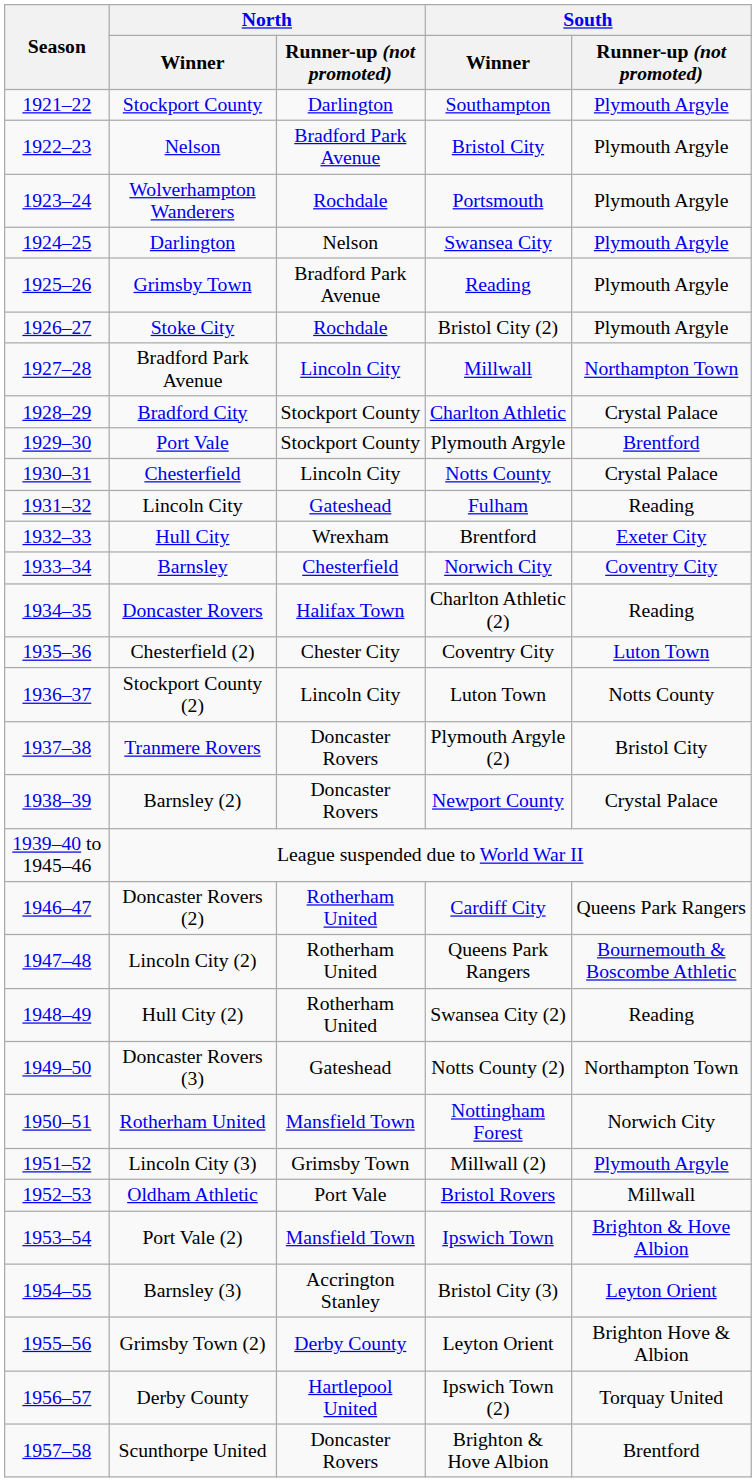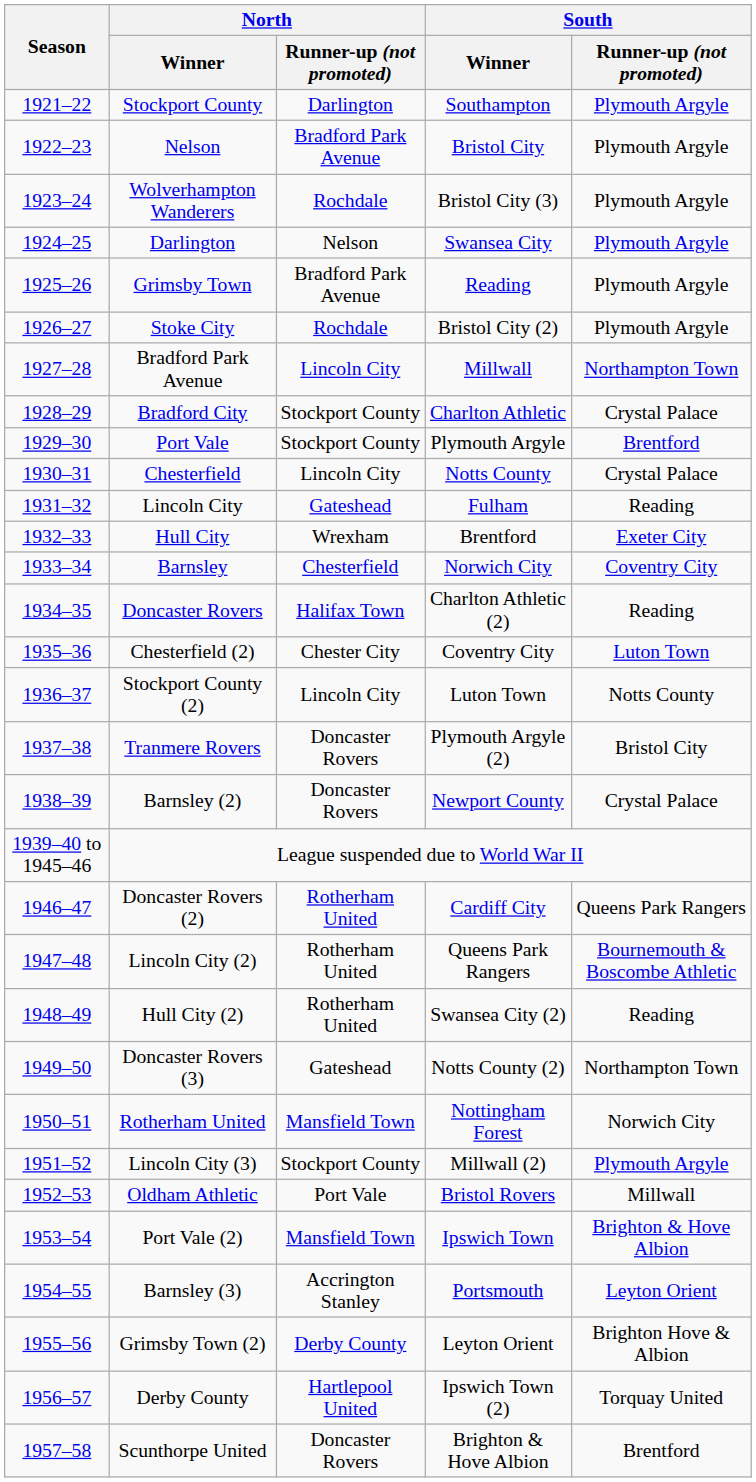Wolverhampton Wanderers | South / Winner: Portsmouth -> Bristol City (3)
Lincoln City (3) | North / Runner-up (not promoted): Grimsby Town -> Stockport County
Barnsley (3) | South / Winner: Bristol City (3) -> Portsmouth
